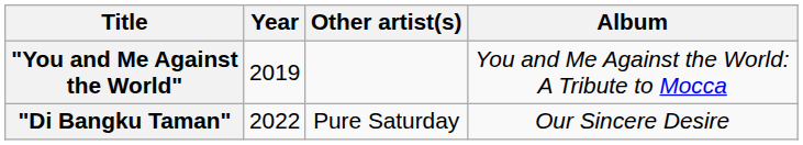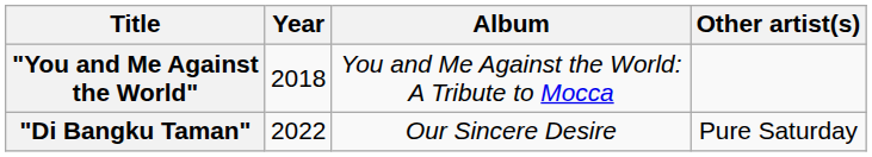columns swapped: Other artist(s) <-> Album
"You and Me Against the World" | Year: 2019 -> 2018
